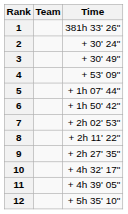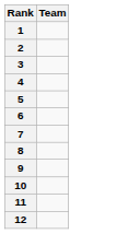- column: Time | 381h 33' 26" | + 30' 24" | + 30' 49" | + 53' 09" | + 1h 07' 44" | + 1h 50' 42" | + 2h 02' 53" | + 2h 11' 22" | + 2h 27' 35" | + 4h 32' 17" | + 4h 39' 05" | + 5h 35' 10"
